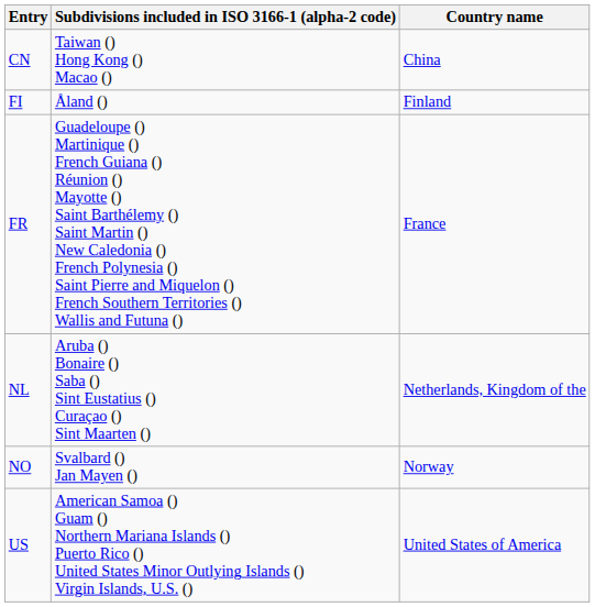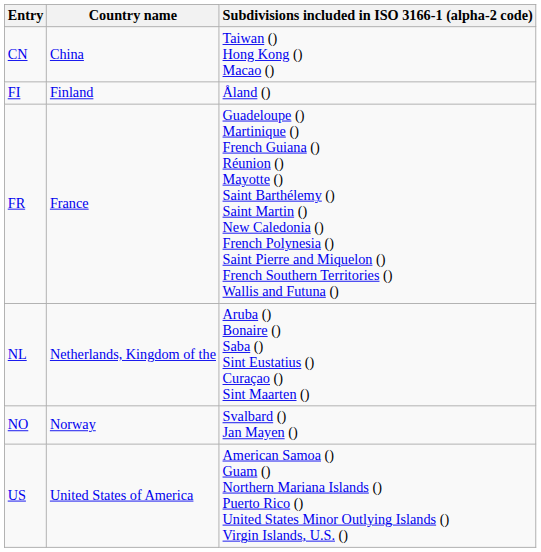columns swapped: Country name <-> Subdivisions included in ISO 3166-1 (alpha-2 code)
